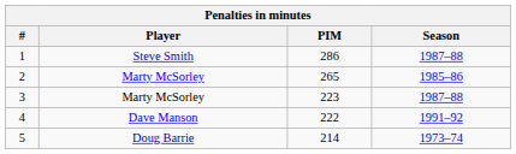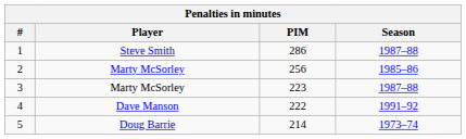2 | PIM: 265 -> 256
